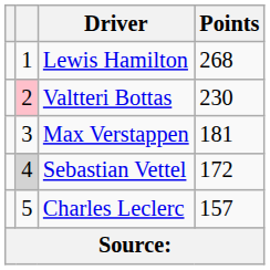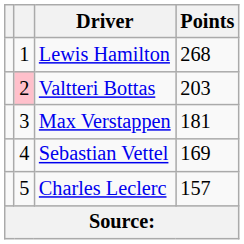Valtteri Bottas | Points: 230 -> 203
Sebastian Vettel | column 2: lightgrey background -> no background
Sebastian Vettel | Points: 172 -> 169
